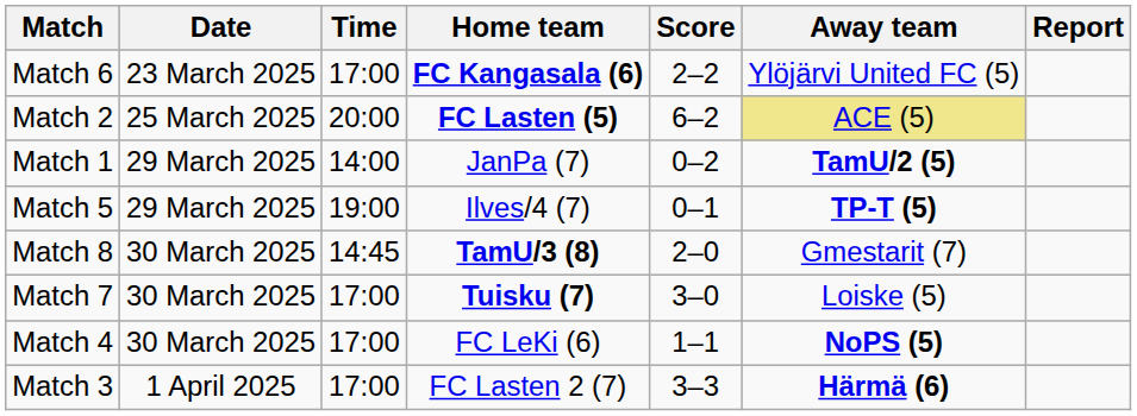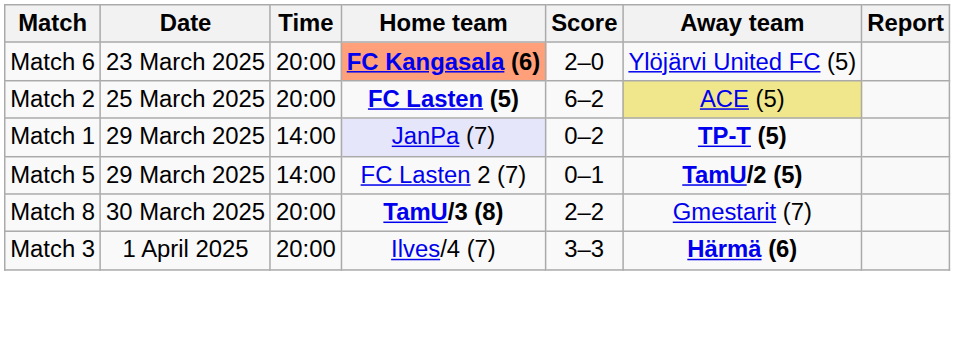Match 6 | Time: 17:00 -> 20:00
Match 6 | Home team: no background -> lightsalmon background
Match 6 | Score: 2–2 -> 2–0
Match 1 | Home team: no background -> lavender background
Match 1 | Away team: TamU/2 (5) -> TP-T (5)
Match 5 | Time: 19:00 -> 14:00
Match 5 | Home team: Ilves/4 (7) -> FC Lasten 2 (7)
Match 5 | Away team: TP-T (5) -> TamU/2 (5)
Match 8 | Time: 14:45 -> 20:00
Match 8 | Score: 2–0 -> 2–2
- row: Match 7 | 30 March 2025 | 17:00 | Tuisku (7) | 3–0 | Loiske (5)
- row: Match 4 | 30 March 2025 | 17:00 | FC LeKi (6) | 1–1 | NoPS (5)
Match 3 | Time: 17:00 -> 20:00
Match 3 | Home team: FC Lasten 2 (7) -> Ilves/4 (7)
